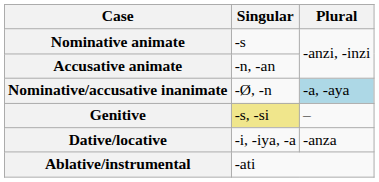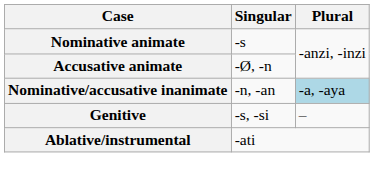Accusative animate | Singular: -n, -an -> -Ø, -n
Nominative/accusative inanimate | Singular: -Ø, -n -> -n, -an
Genitive | Singular: khaki background -> no background
- row: Dative/locative | -i, -iya, -a | -anza
